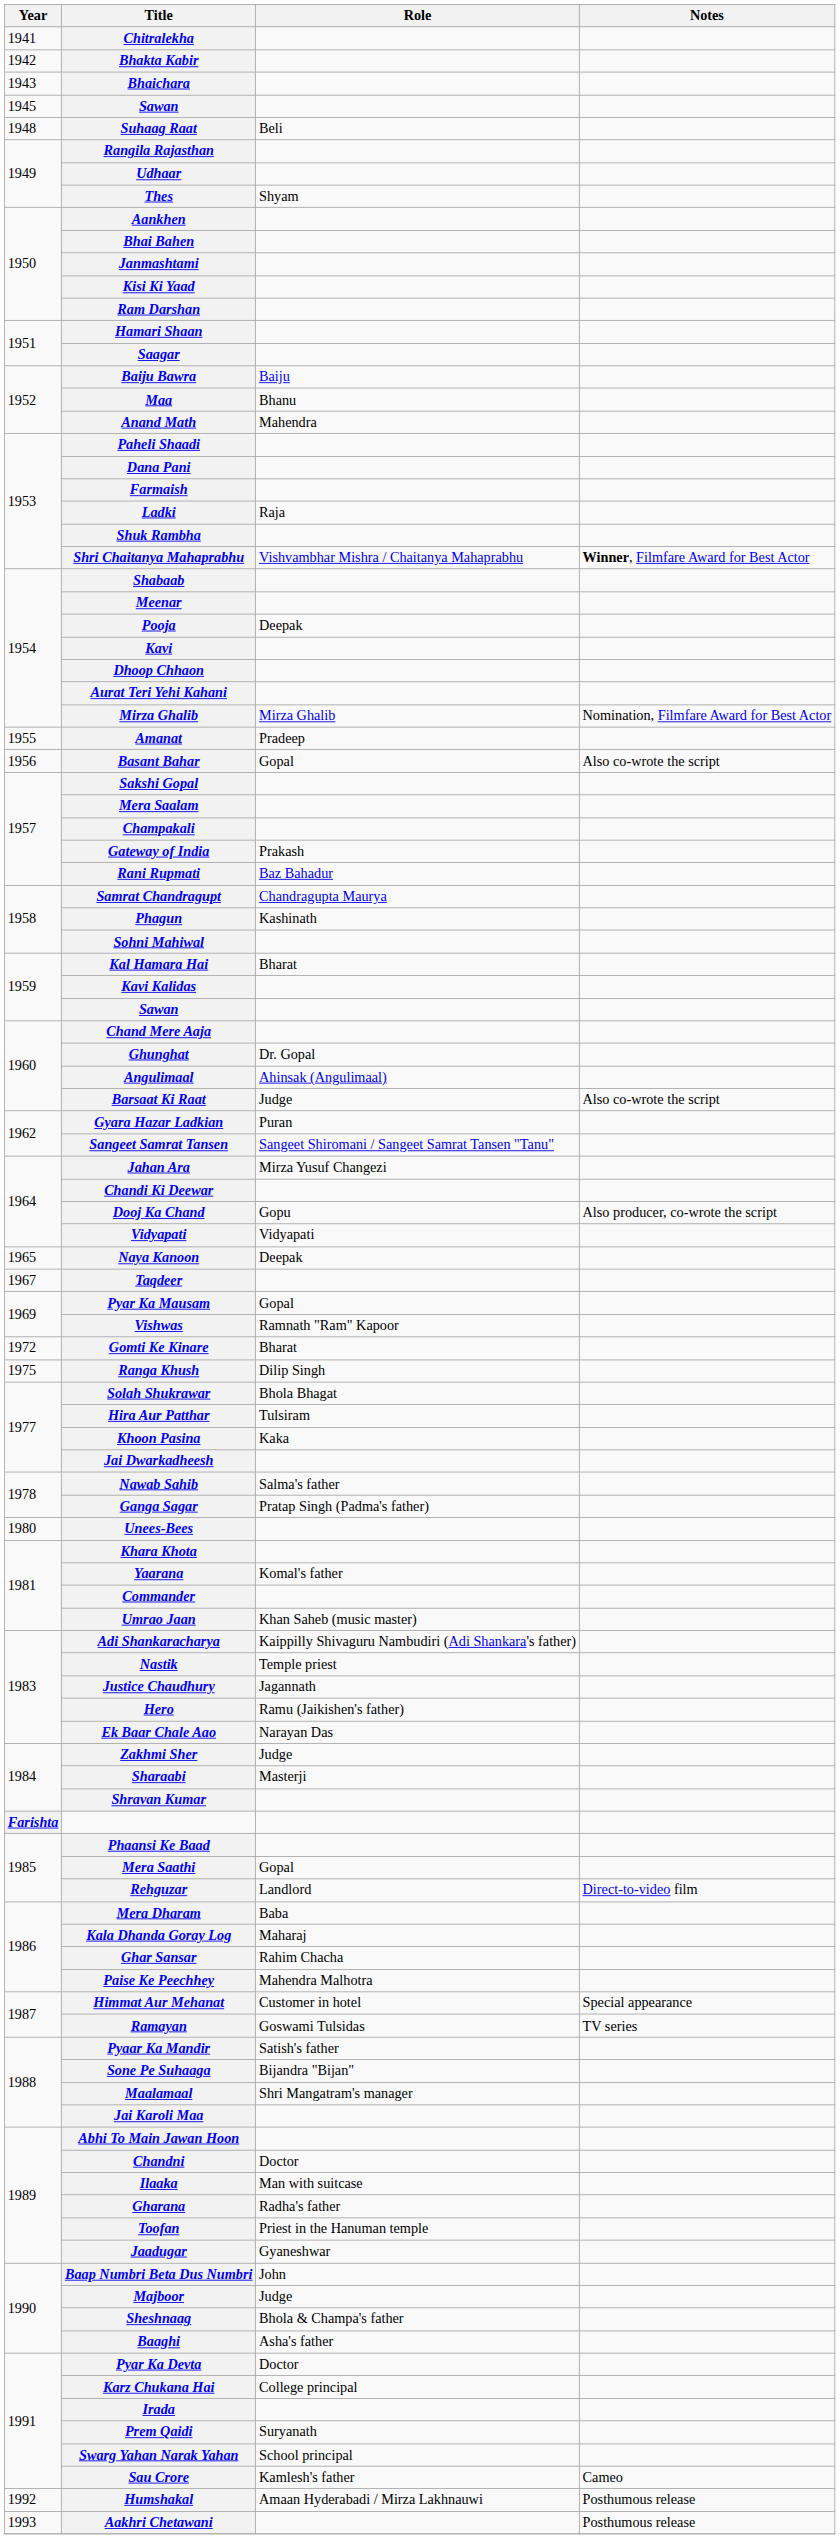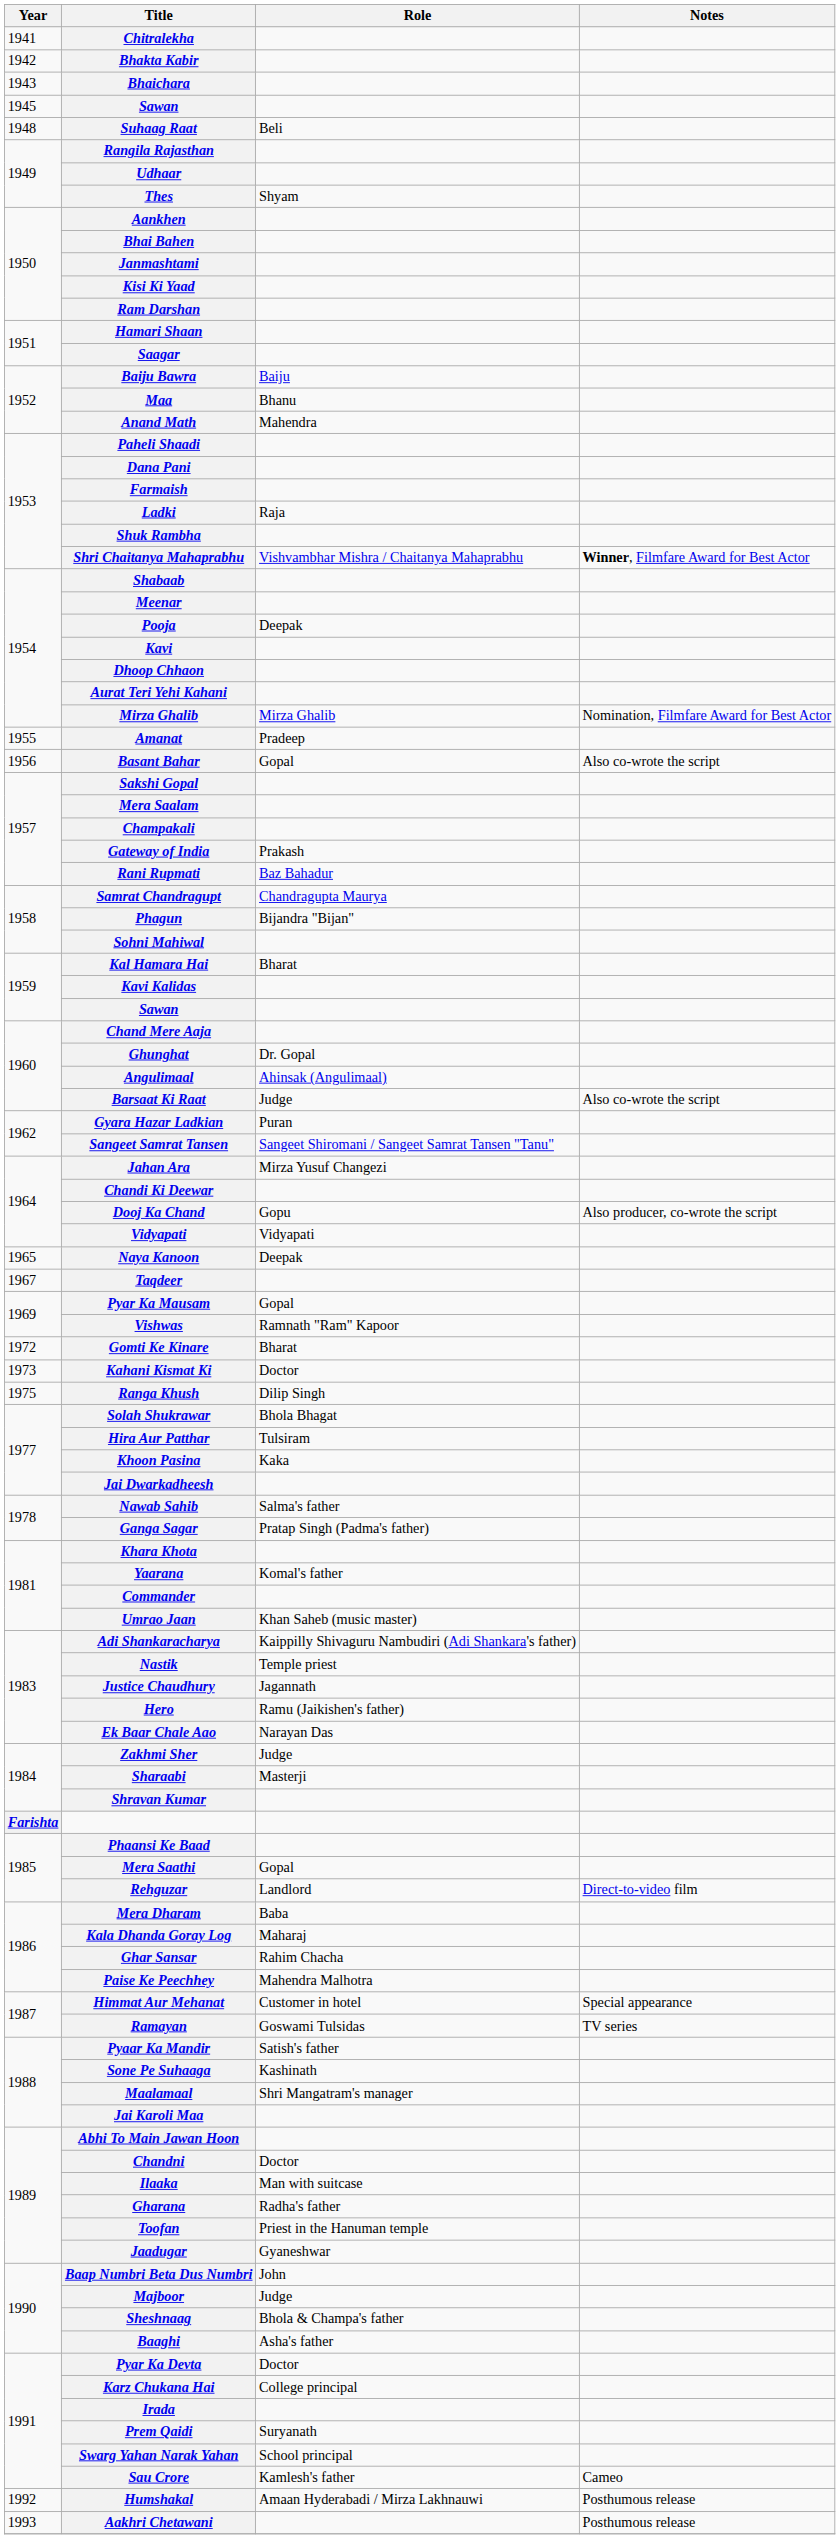Phagun | Role: Kashinath -> Bijandra "Bijan"
+ row: 1973 | Kahani Kismat Ki | Doctor
- row: 1980 | Unees-Bees
Sone Pe Suhaaga | Role: Bijandra "Bijan" -> Kashinath
